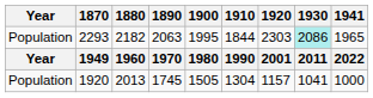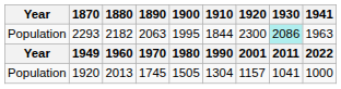2293 | 1920: 2303 -> 2300
2293 | 1941: 1965 -> 1963
